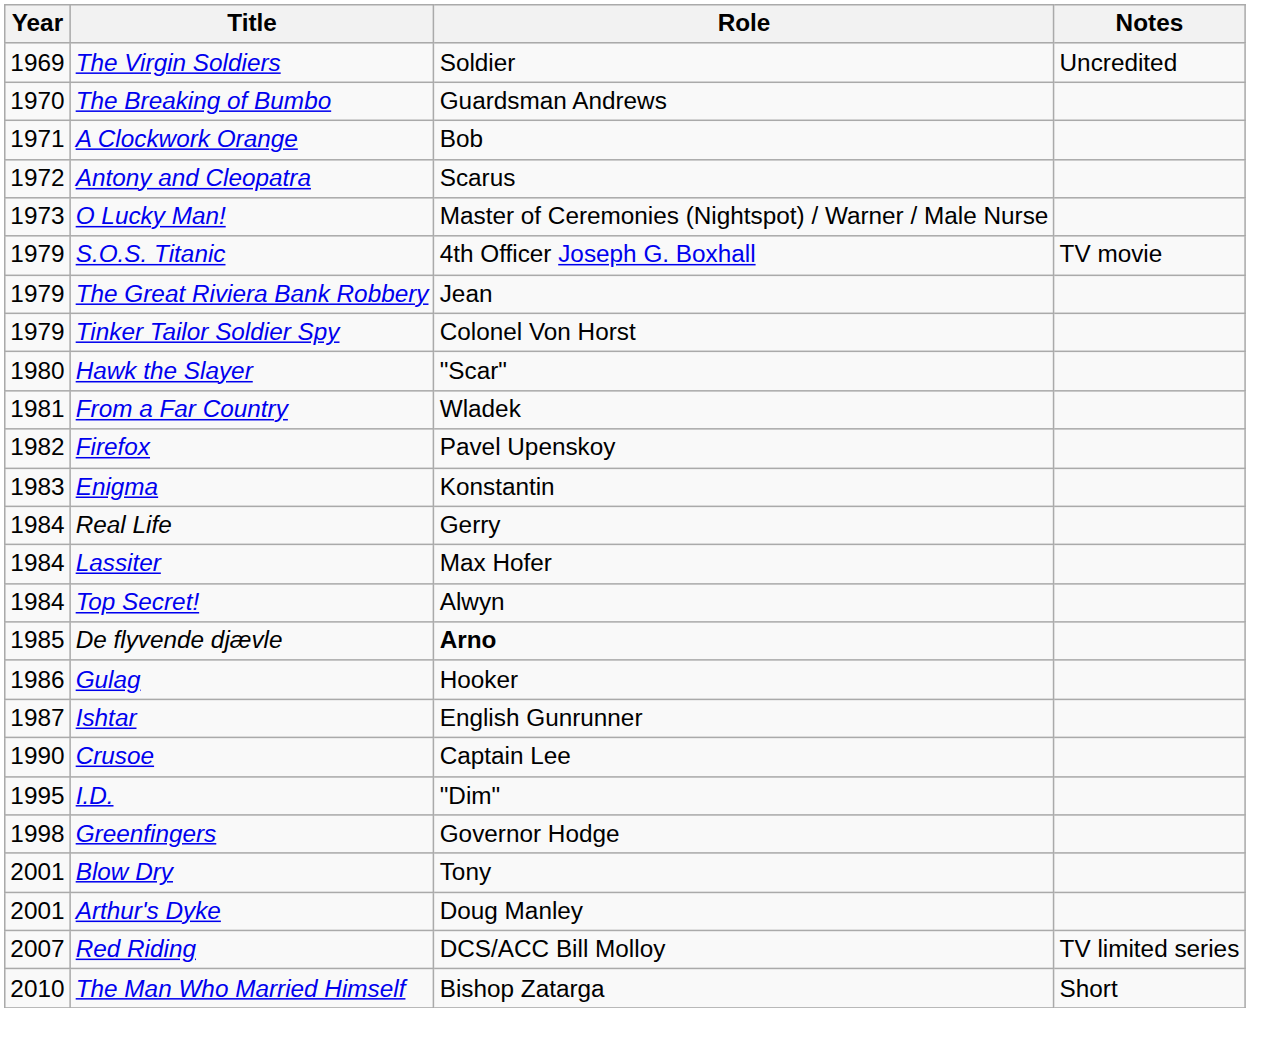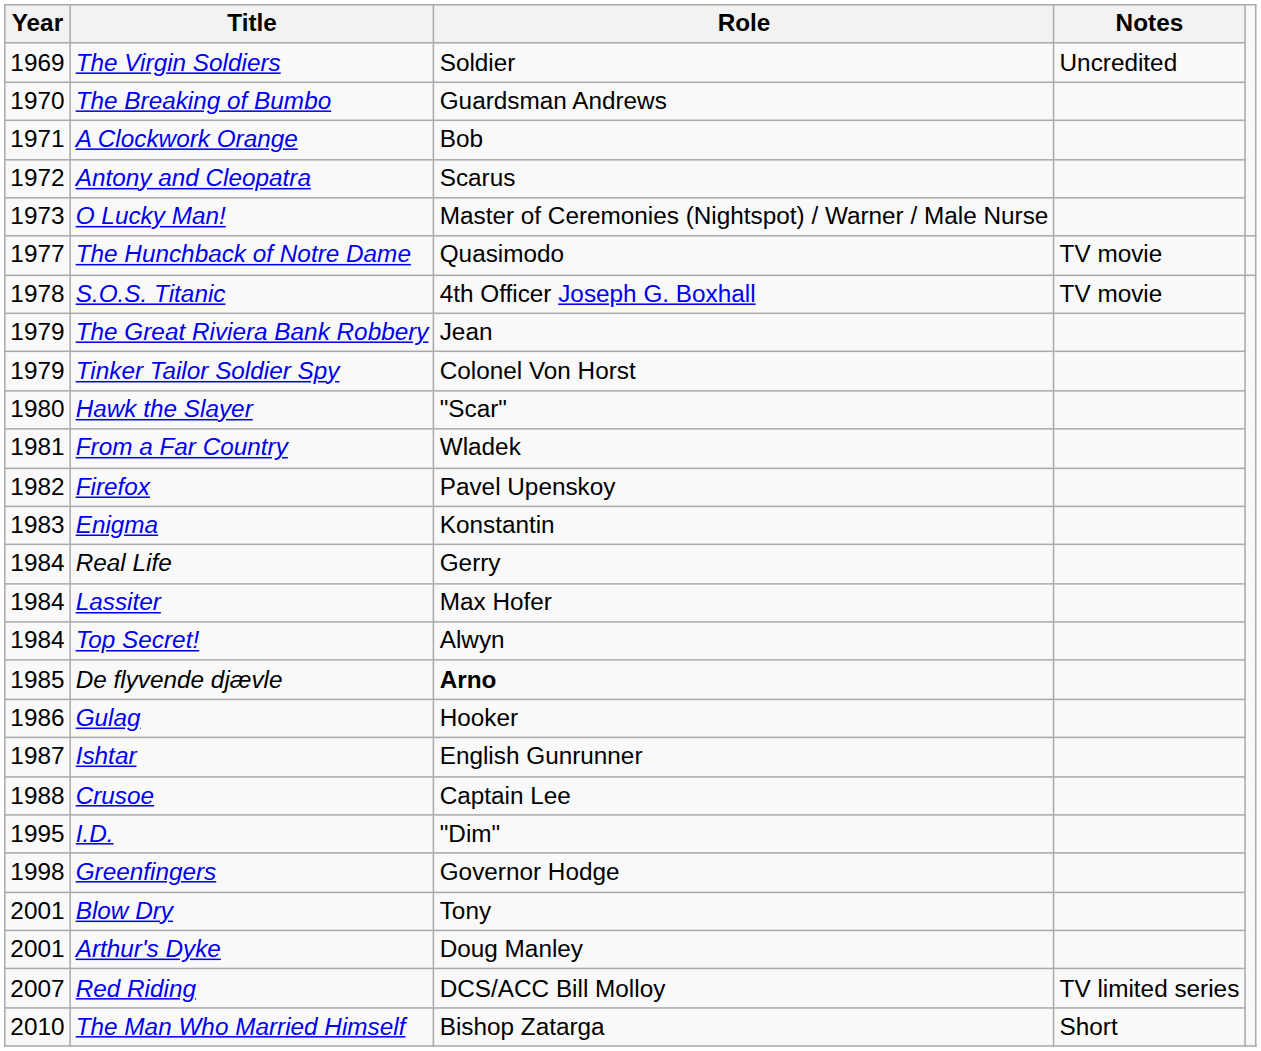+ row: 1977 | The Hunchback of Notre Dame | Quasimodo | TV movie
S.O.S. Titanic | Year: 1979 -> 1978
Crusoe | Year: 1990 -> 1988
